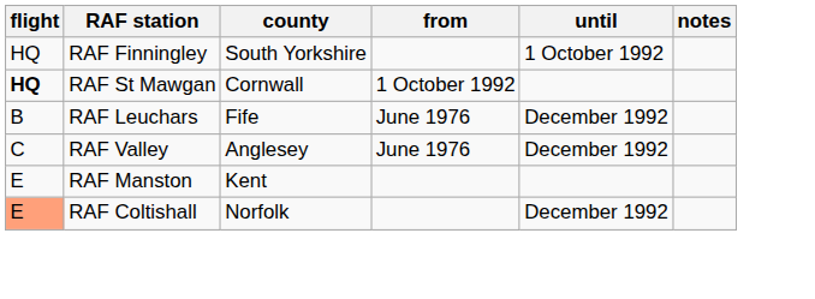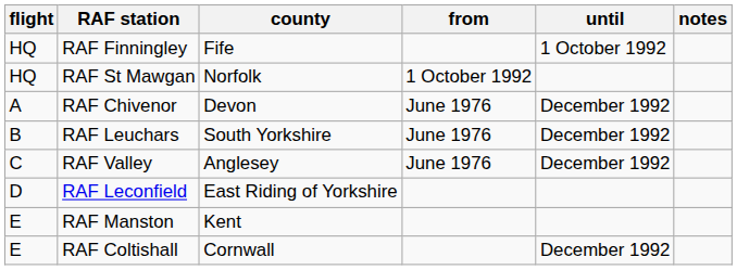RAF Finningley | county: South Yorkshire -> Fife
RAF St Mawgan | flight: bold -> normal
RAF St Mawgan | county: Cornwall -> Norfolk
+ row: A | RAF Chivenor | Devon | June 1976 | December 1992
RAF Leuchars | county: Fife -> South Yorkshire
+ row: D | RAF Leconfield | East Riding of Yorkshire
RAF Coltishall | flight: lightsalmon background -> no background
RAF Coltishall | county: Norfolk -> Cornwall
